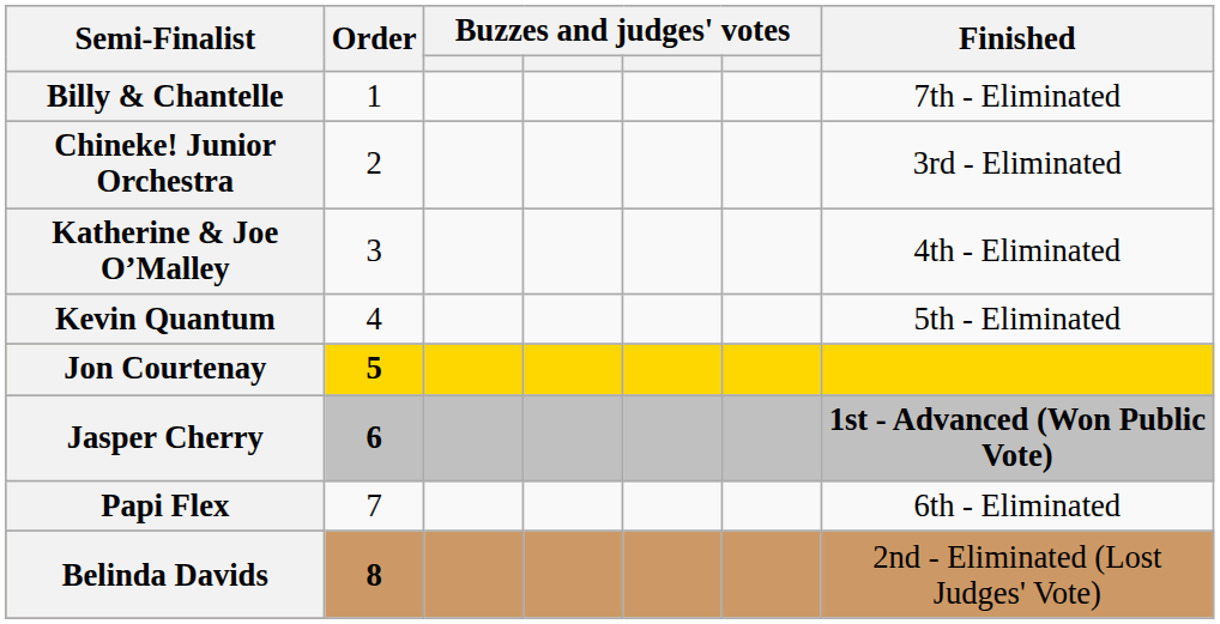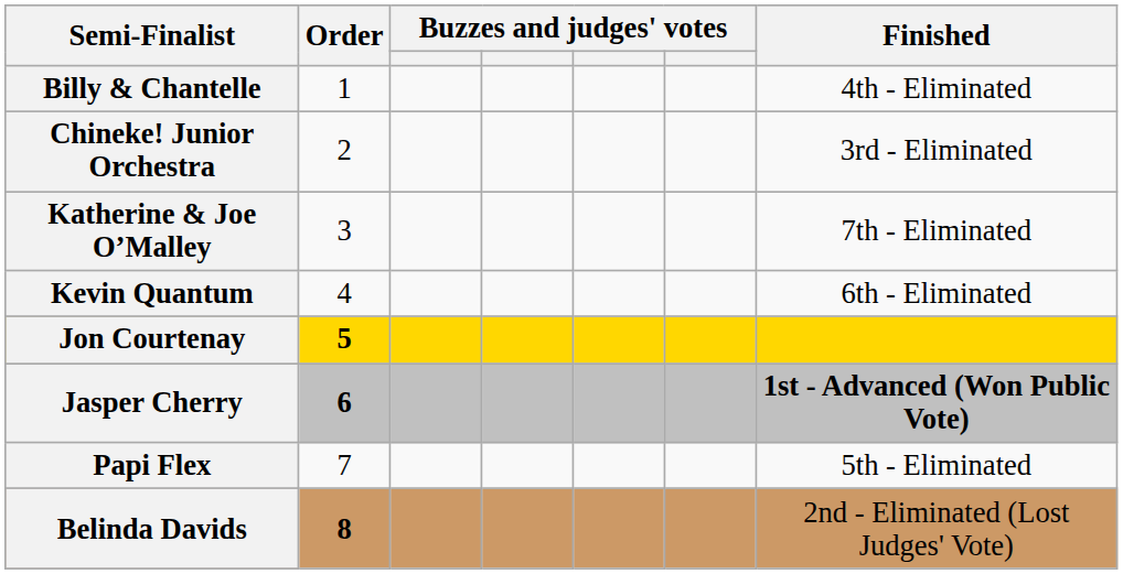Billy & Chantelle | Finished: 7th - Eliminated -> 4th - Eliminated
Katherine & Joe O’Malley | Finished: 4th - Eliminated -> 7th - Eliminated
Kevin Quantum | Finished: 5th - Eliminated -> 6th - Eliminated
Papi Flex | Finished: 6th - Eliminated -> 5th - Eliminated
